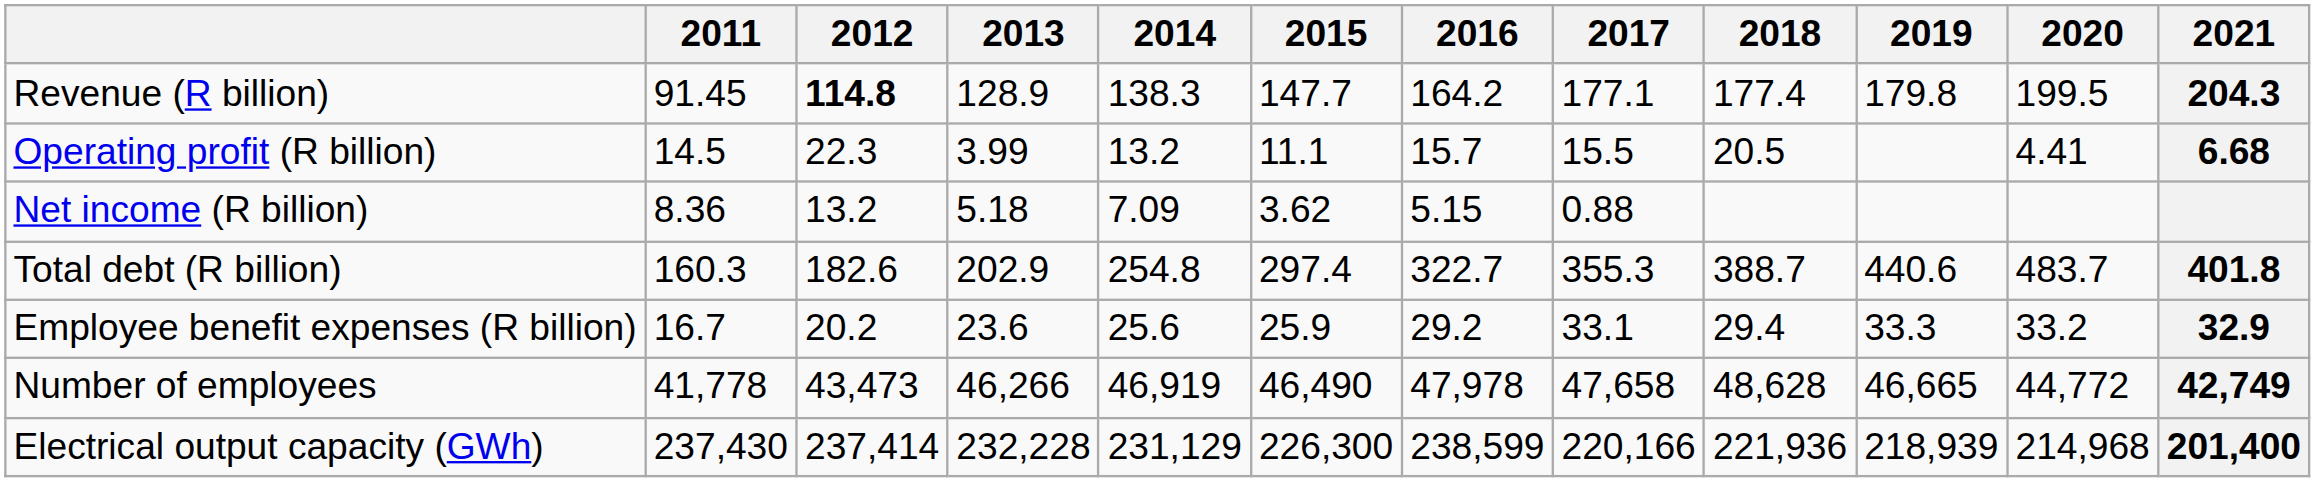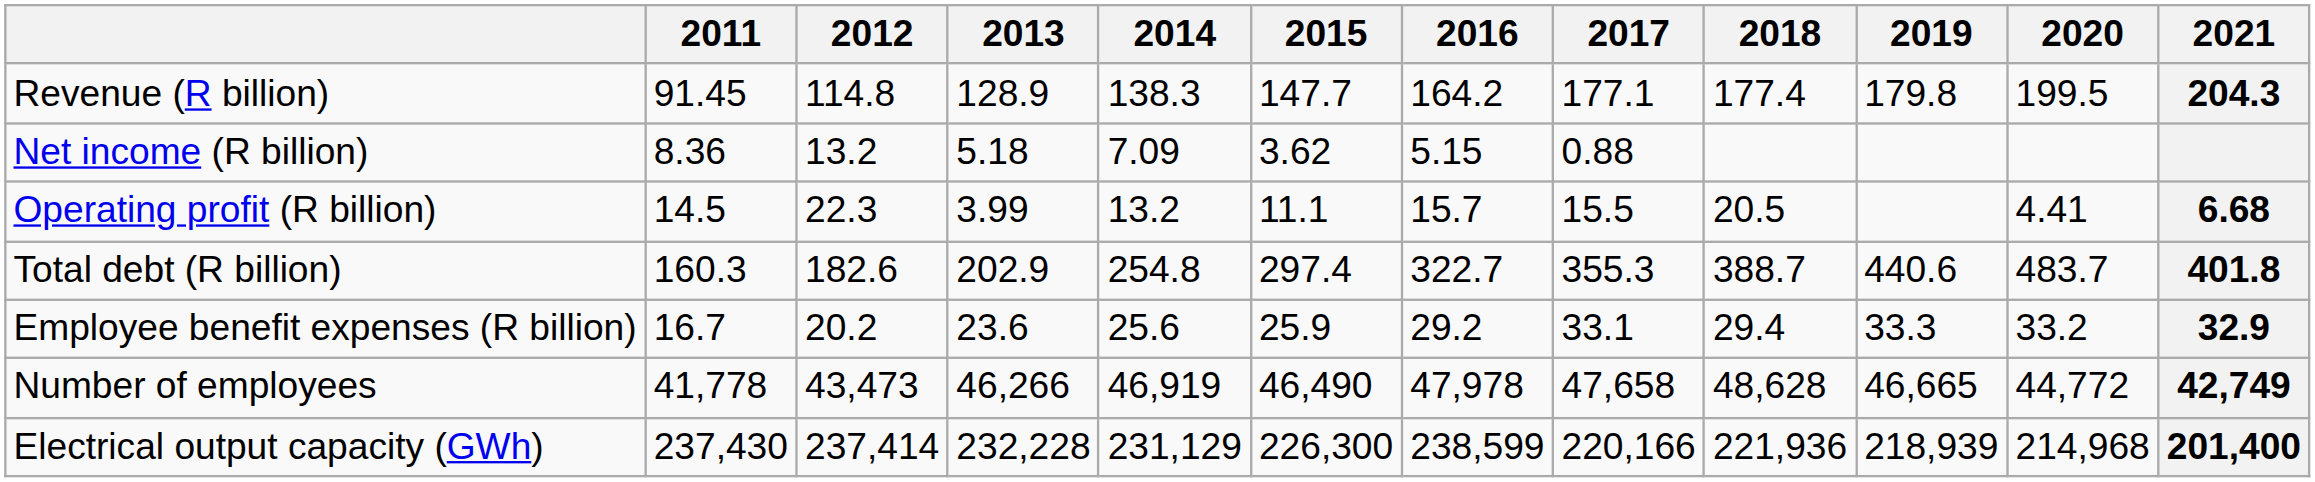Revenue (R billion) | 2012: bold -> normal
rows swapped: Operating profit (R billion) <-> Net income (R billion)
